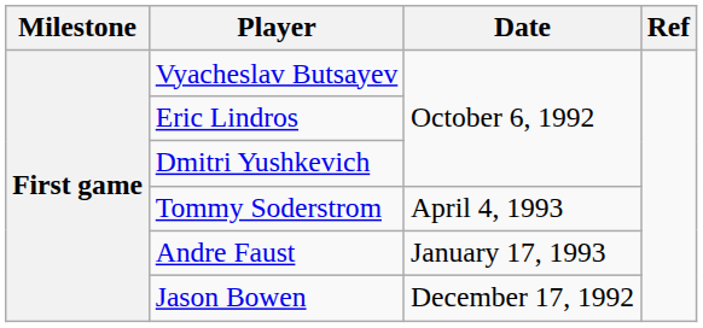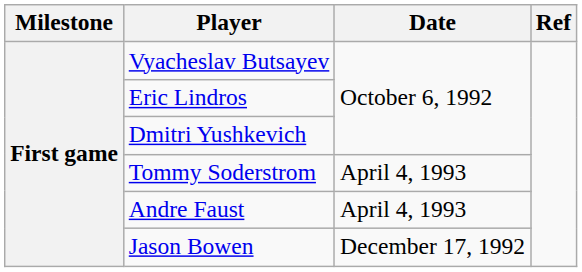Andre Faust | Date: January 17, 1993 -> April 4, 1993
